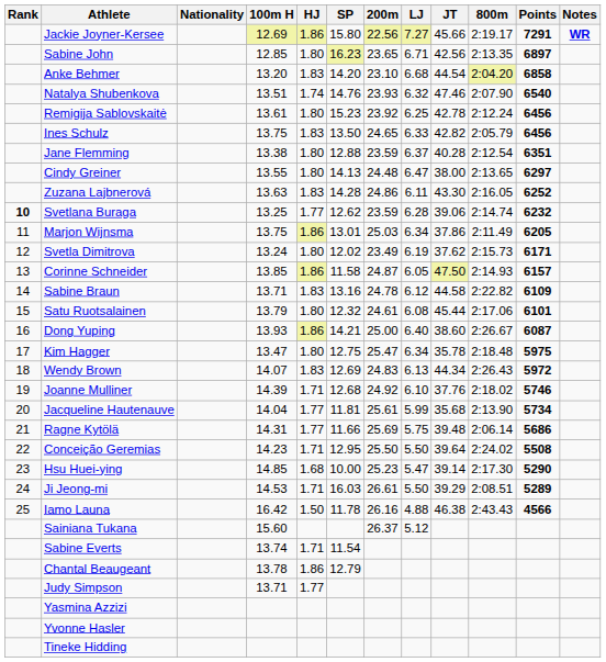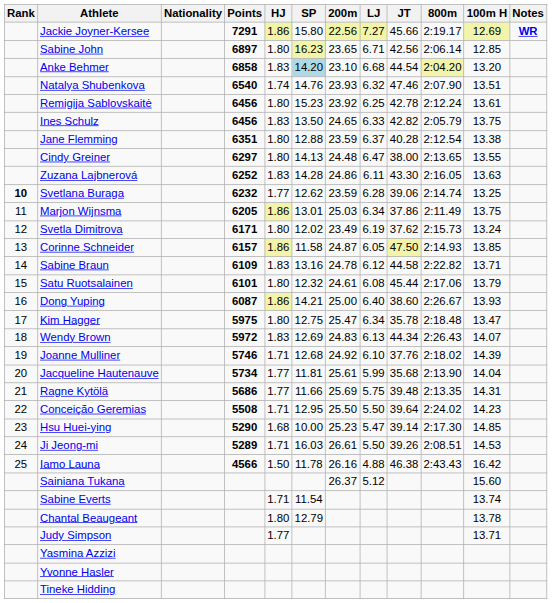columns swapped: 100m H <-> Points
Sabine John | 800m: 2:13.35 -> 2:06.14
Anke Behmer | SP: no background -> lightblue background
Ragne Kytölä | 800m: 2:06.14 -> 2:13.35
Ji Jeong-mi | JT: 39.29 -> 39.26
Chantal Beaugeant | HJ: 1.86 -> 1.80
